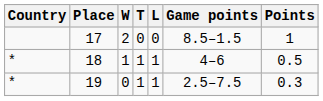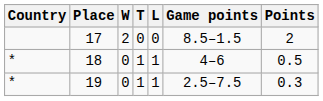17 | Points: 1 -> 2
18 | W: 1 -> 0
